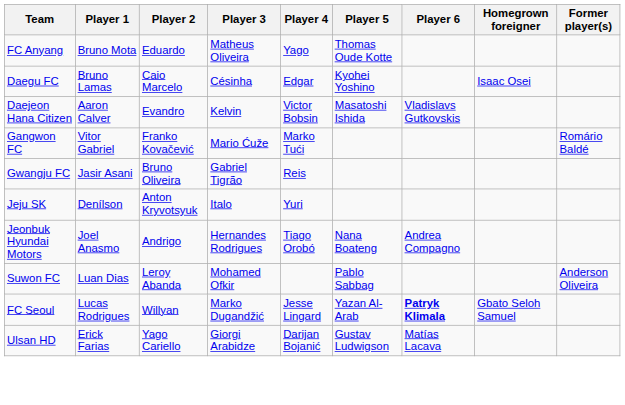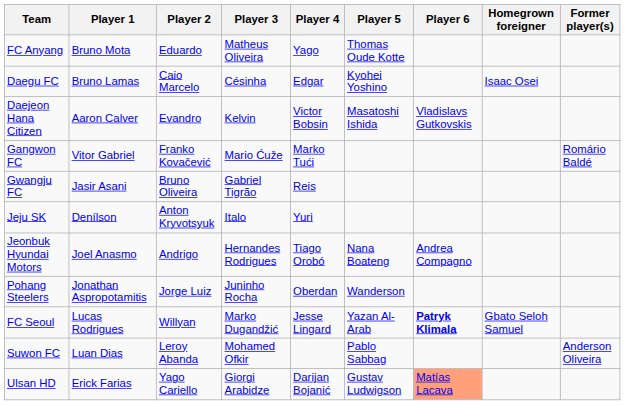+ row: Pohang Steelers | Jonathan Aspropotamitis | Jorge Luiz | Juninho Rocha | Oberdan | Wanderson
rows swapped: FC Seoul <-> Suwon FC
Ulsan HD | Player 6: no background -> lightsalmon background
